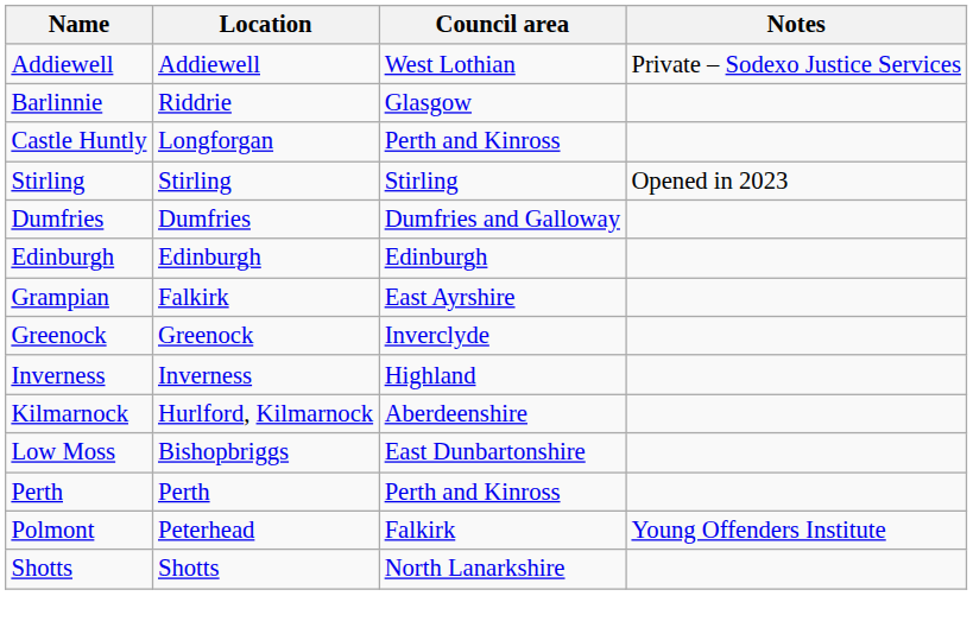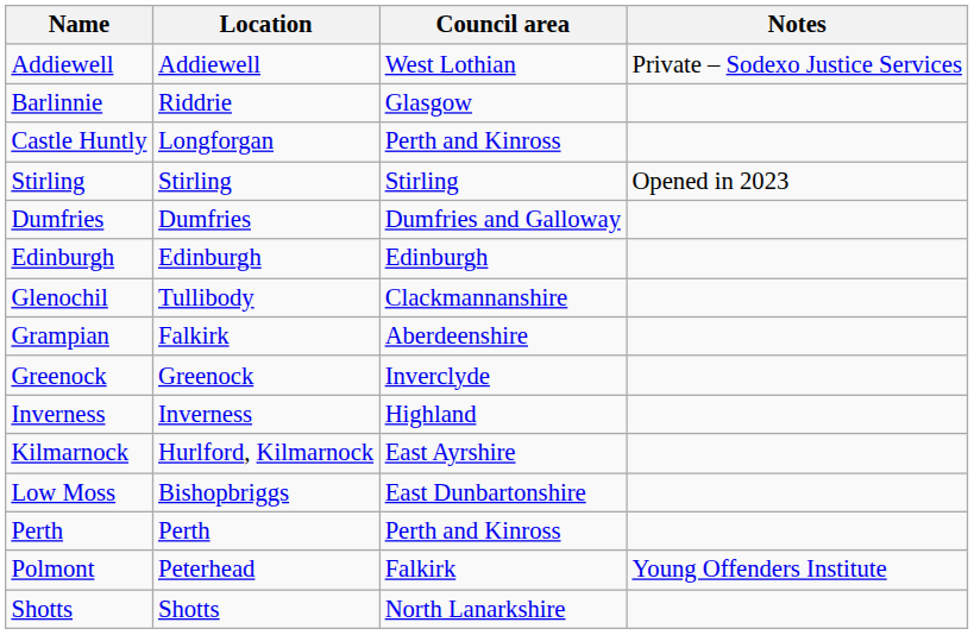+ row: Glenochil | Tullibody | Clackmannanshire
Grampian | Council area: East Ayrshire -> Aberdeenshire
Kilmarnock | Council area: Aberdeenshire -> East Ayrshire
